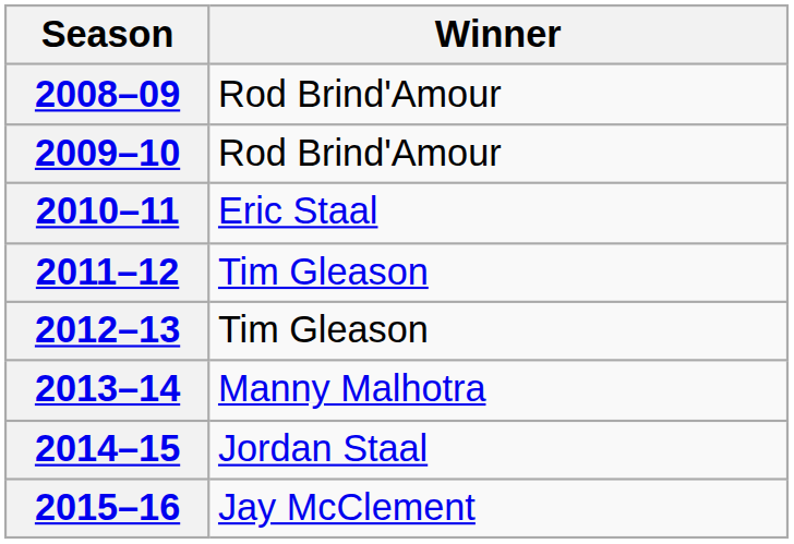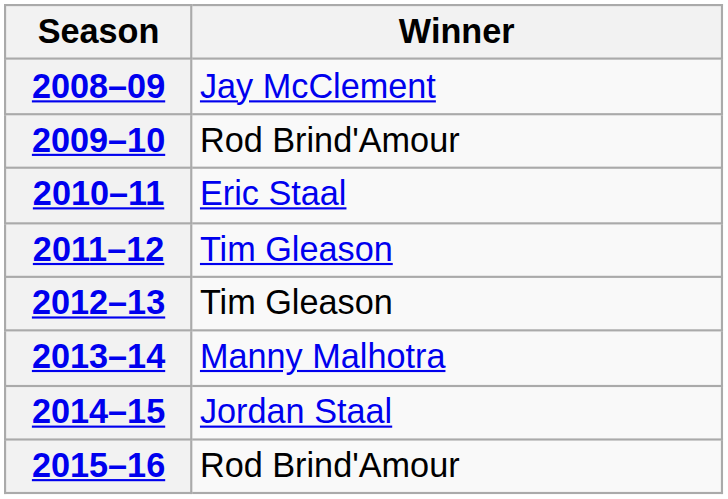2008–09 | Winner: Rod Brind'Amour -> Jay McClement
2015–16 | Winner: Jay McClement -> Rod Brind'Amour
